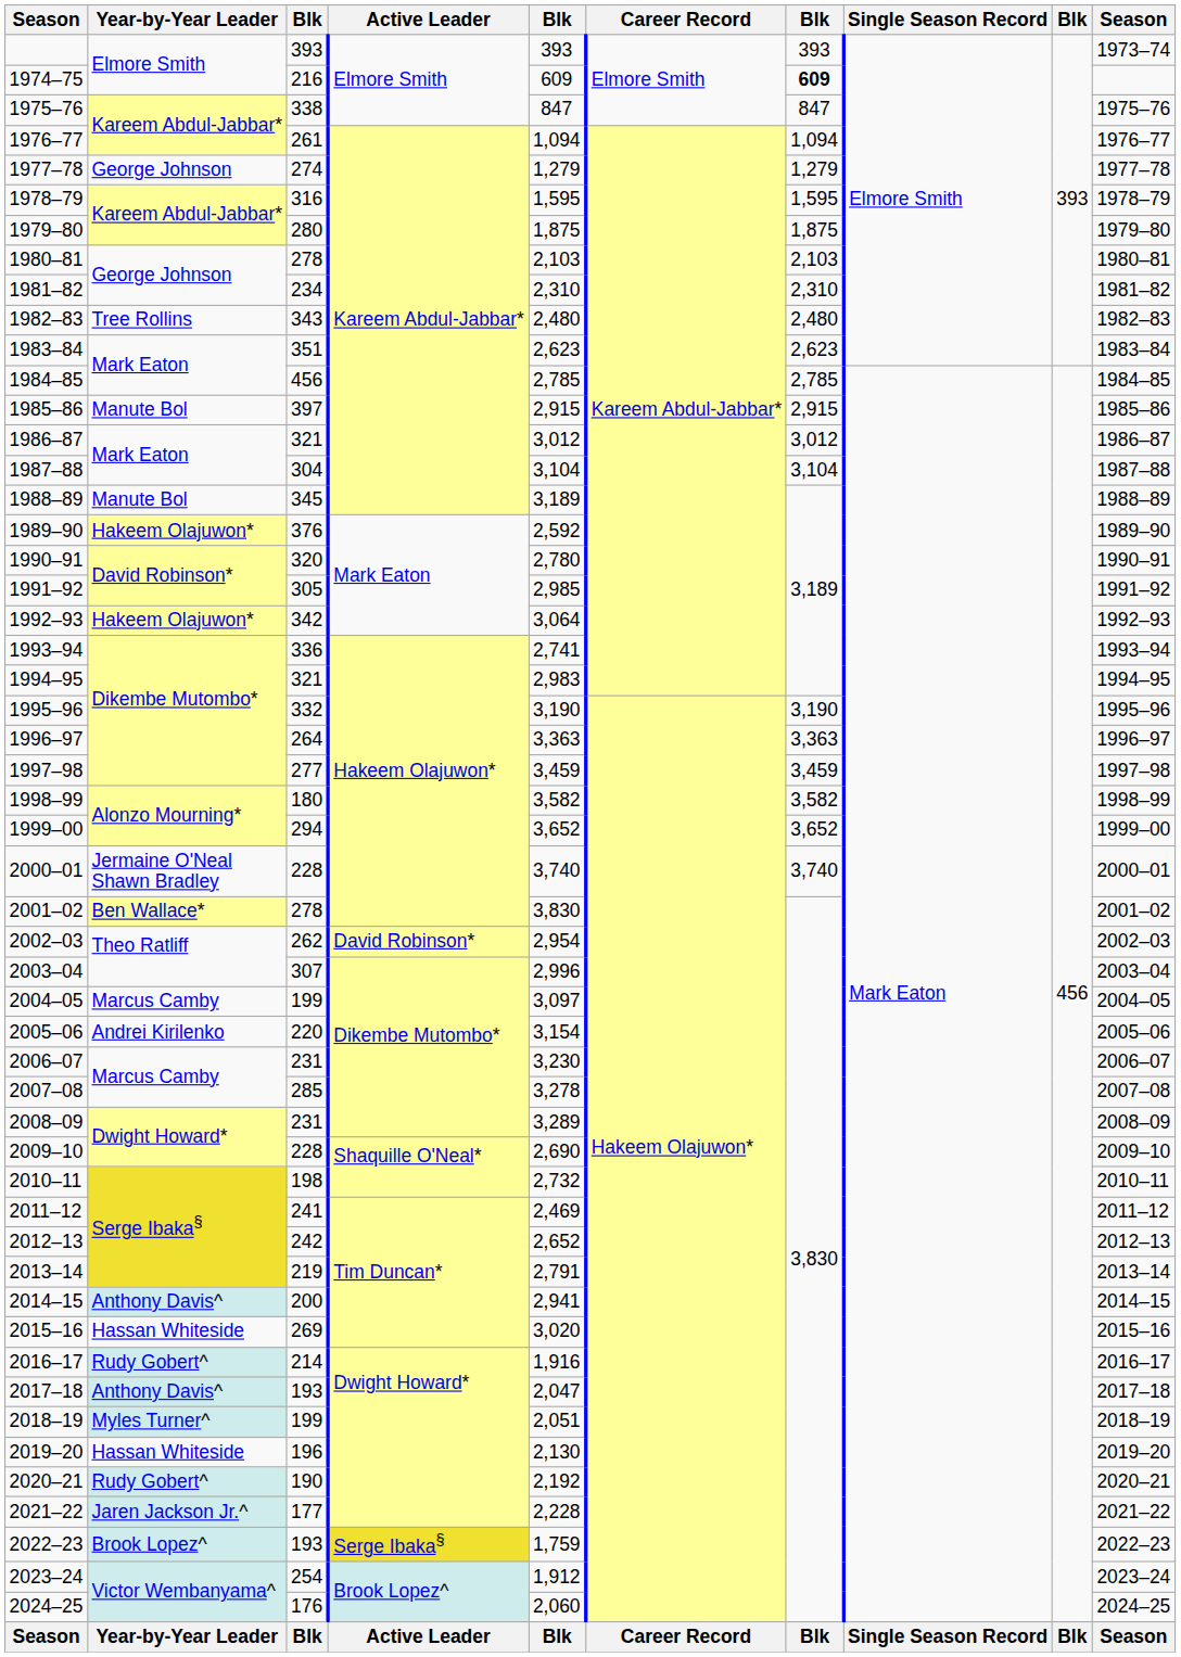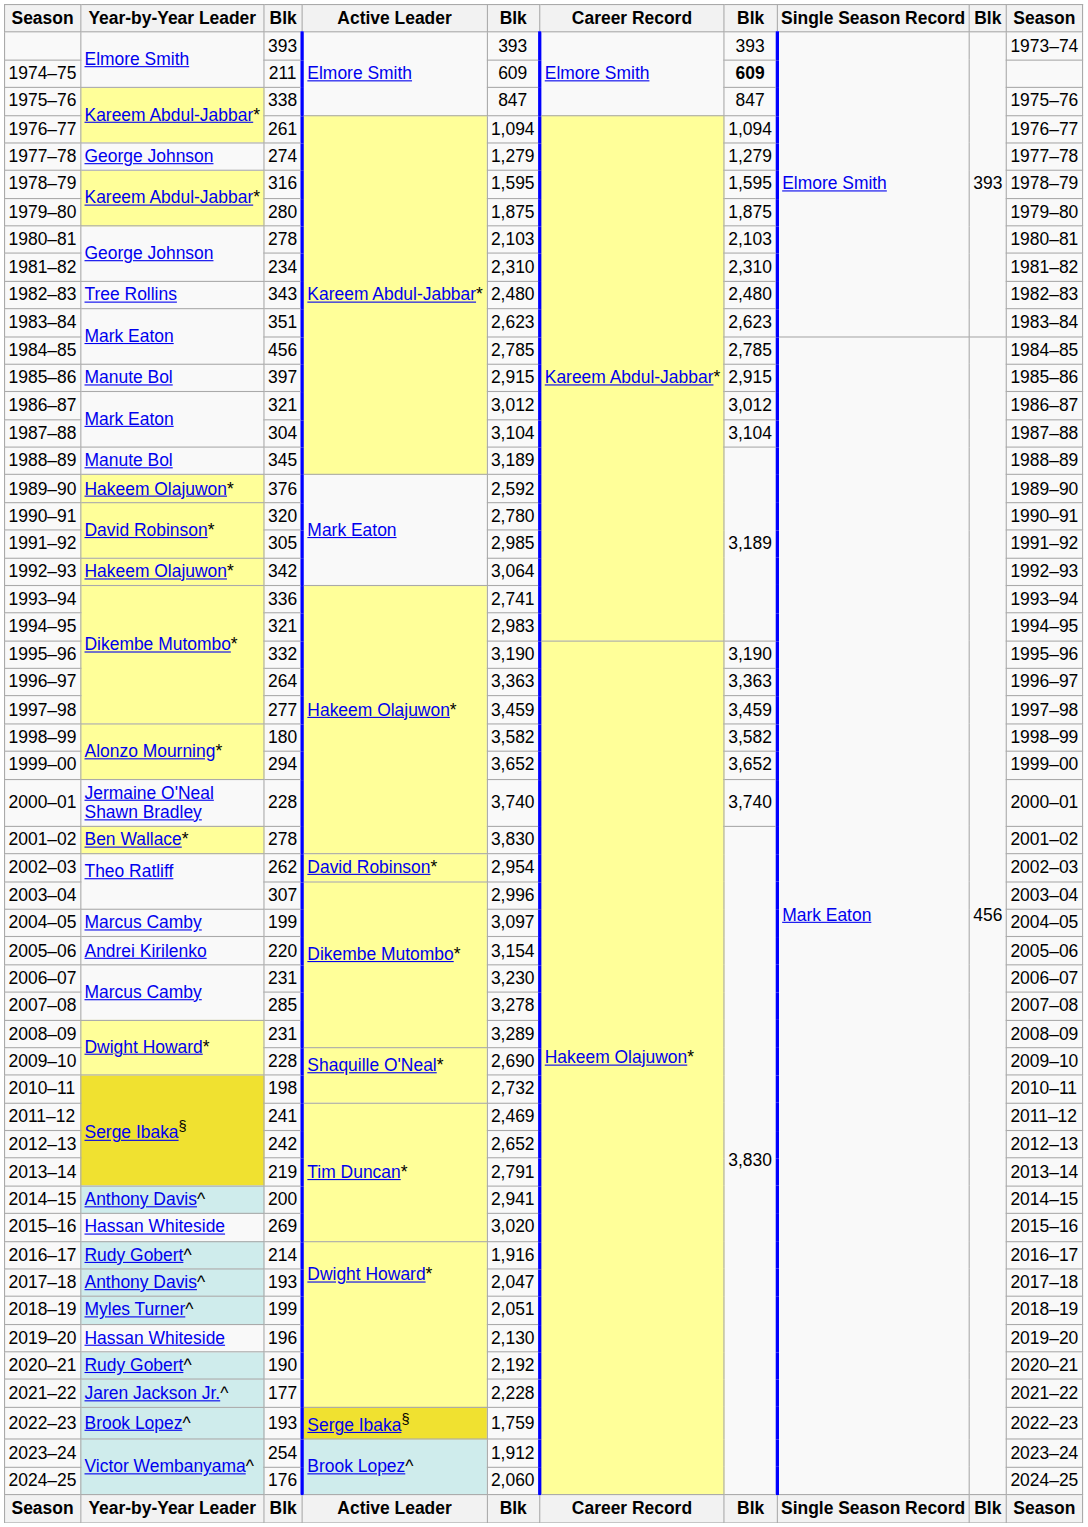1974–75 | column 3: 216 -> 211
